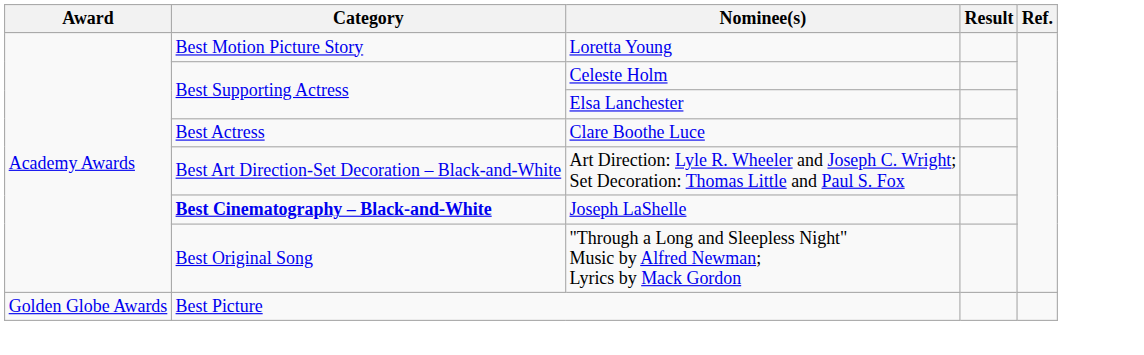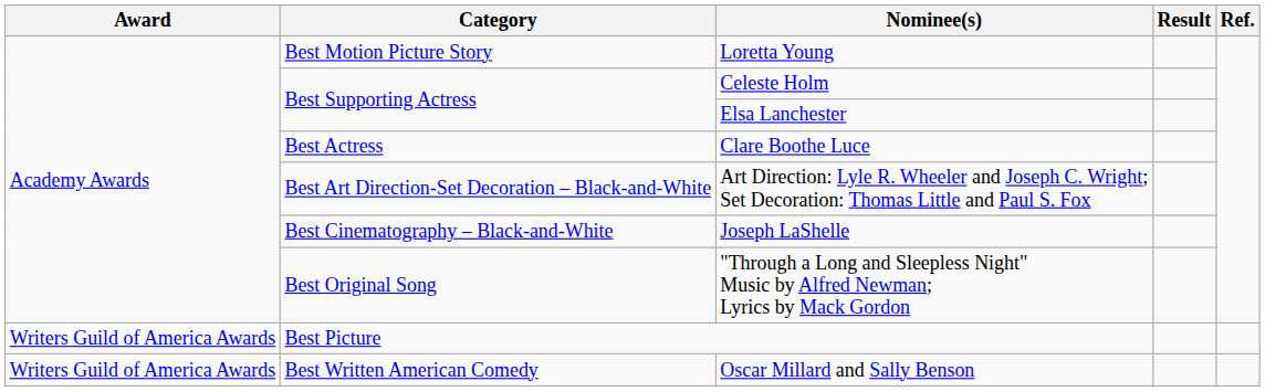Joseph LaShelle | Category: bold -> normal
Best Picture | Award: Golden Globe Awards -> Writers Guild of America Awards
+ row: Writers Guild of America Awards | Best Written American Comedy | Oscar Millard and Sally Benson
